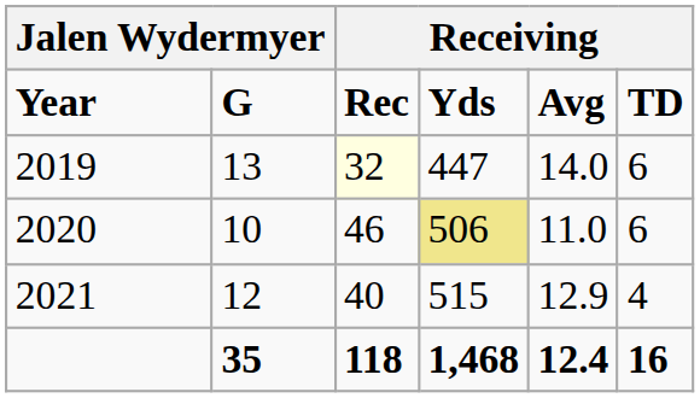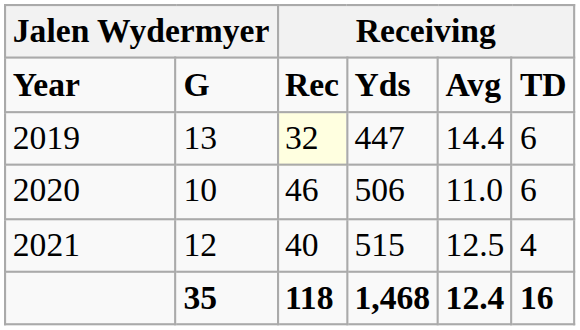2019 | column 5: 14.0 -> 14.4
2020 | column 4: khaki background -> no background
2021 | column 5: 12.9 -> 12.5
